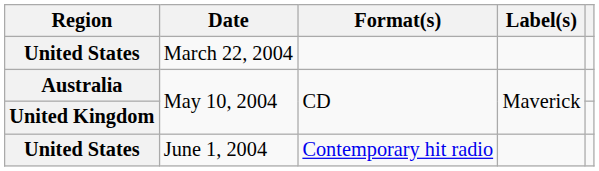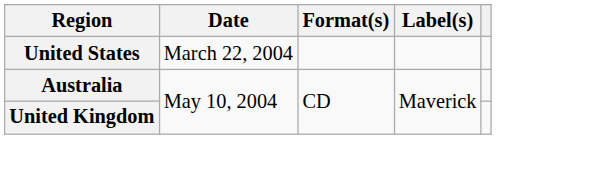- row: United States | June 1, 2004 | Contemporary hit radio
